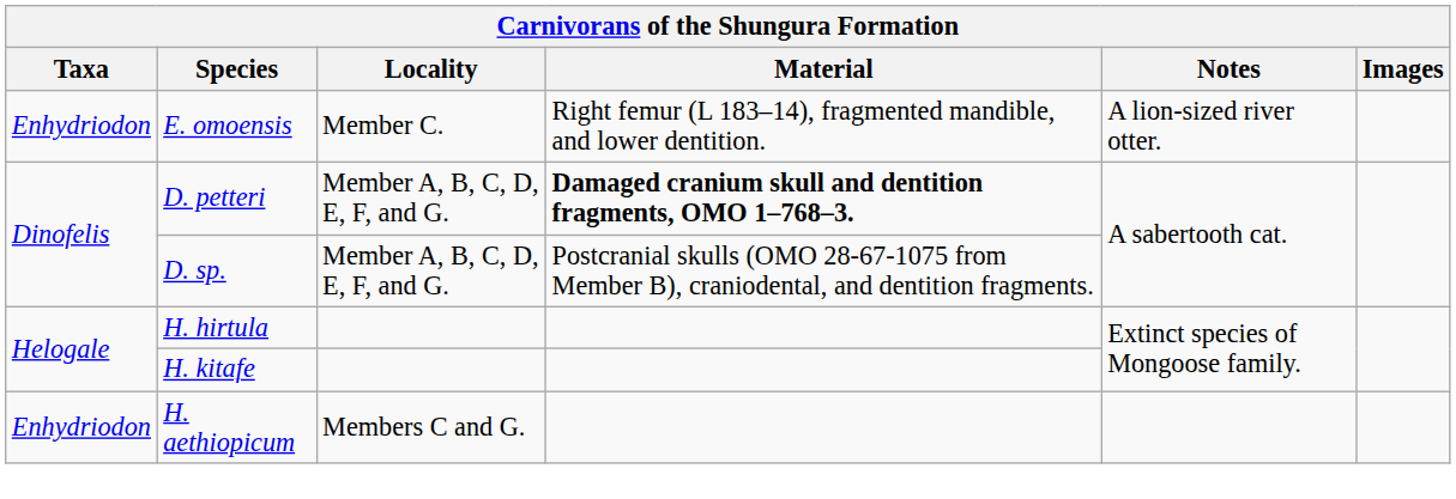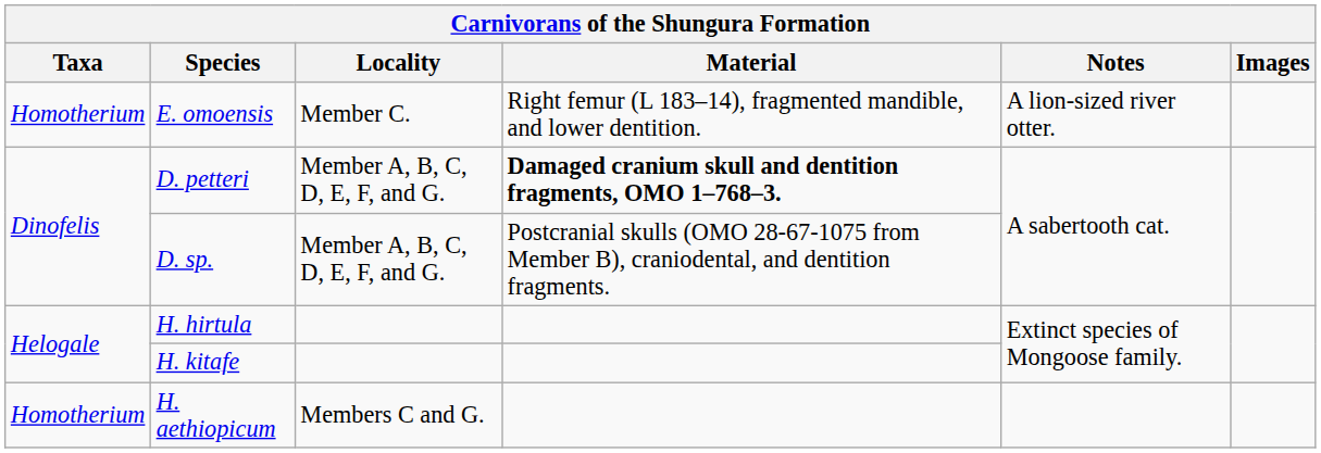E. omoensis | Taxa: Enhydriodon -> Homotherium
H. aethiopicum | Taxa: Enhydriodon -> Homotherium
